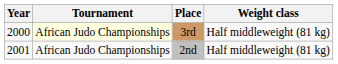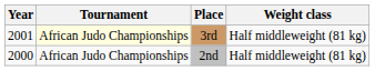3rd | Year: 2000 -> 2001
2nd | Year: 2001 -> 2000
